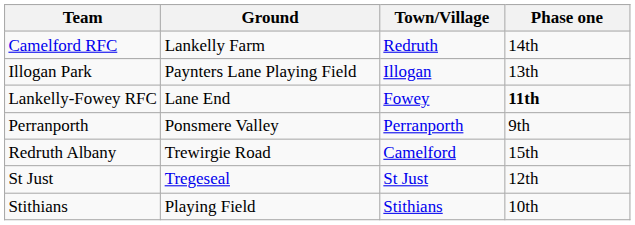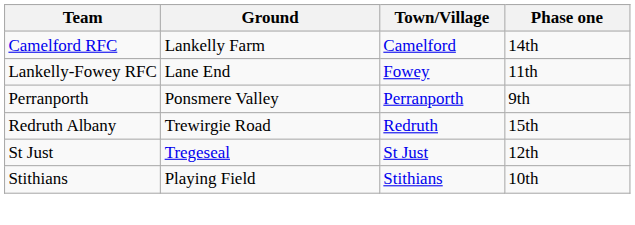Camelford RFC | Town/Village: Redruth -> Camelford
- row: Illogan Park | Paynters Lane Playing Field | Illogan | 13th
Lankelly-Fowey RFC | Phase one: bold -> normal
Redruth Albany | Town/Village: Camelford -> Redruth
